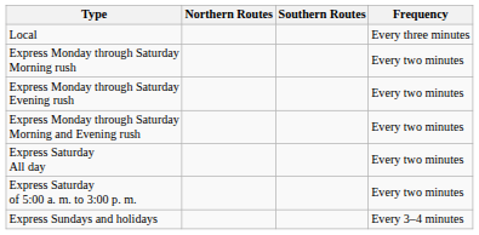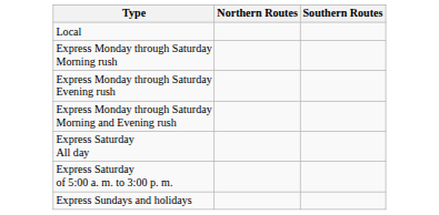- column: Frequency | Every three minutes | Every two minutes | Every two minutes | Every two minutes | Every two minutes | Every two minutes | Every 3–4 minutes
